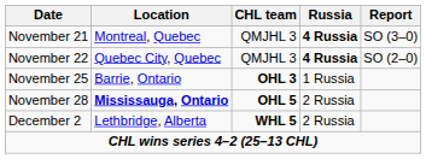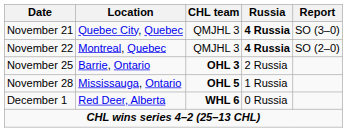November 21 | Location: Montreal, Quebec -> Quebec City, Quebec
November 22 | Location: Quebec City, Quebec -> Montreal, Quebec
November 25 | Russia: 1 Russia -> 2 Russia
November 28 | Location: bold -> normal
November 28 | Russia: 2 Russia -> 1 Russia
+ row: December 1 | Red Deer, Alberta | WHL 6 | 0 Russia
- row: December 2 | Lethbridge, Alberta | WHL 5 | 2 Russia
